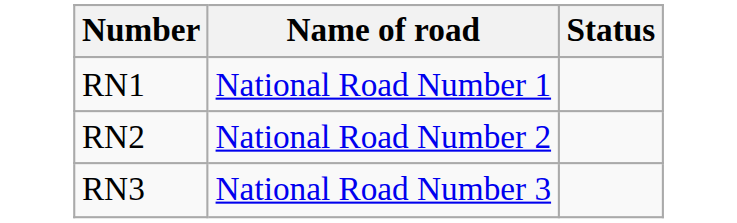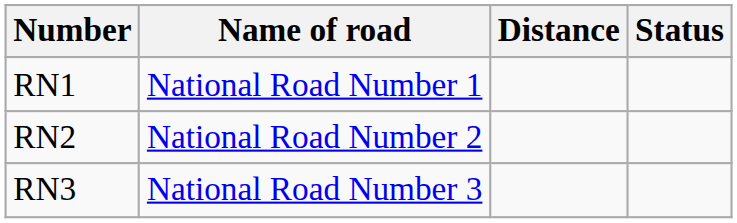+ column: Distance
